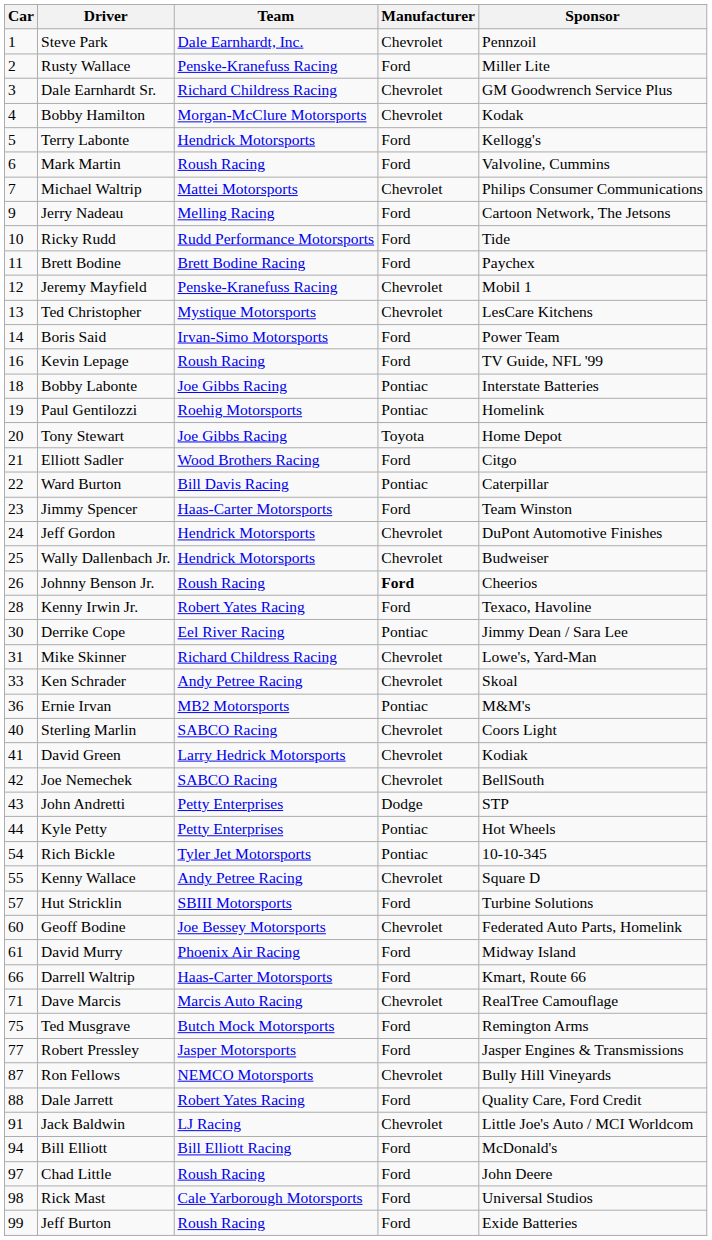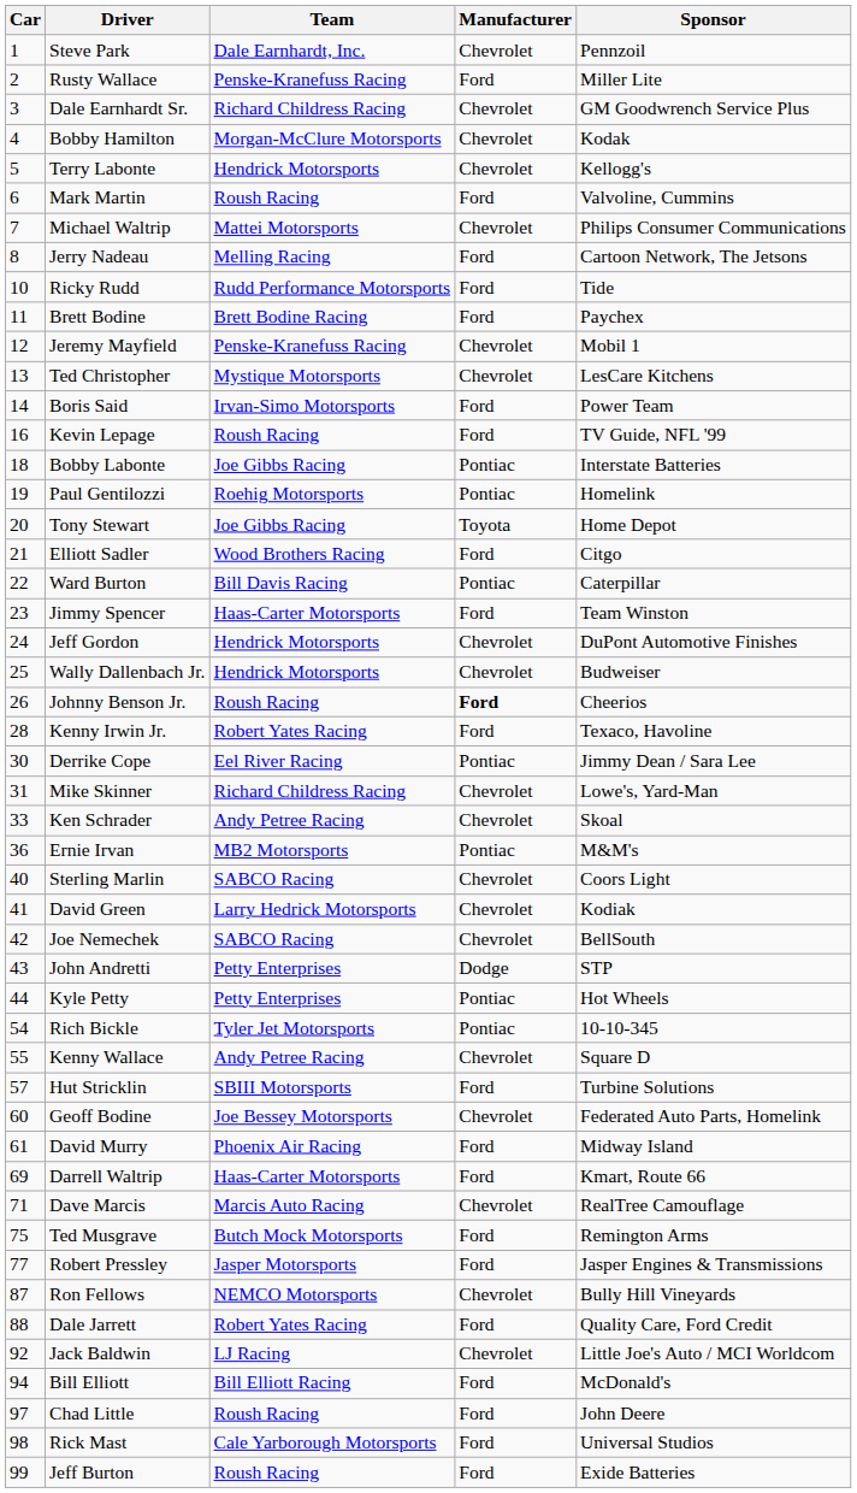Terry Labonte | Manufacturer: Ford -> Chevrolet
Jerry Nadeau | Car: 9 -> 8
Darrell Waltrip | Car: 66 -> 69
Jack Baldwin | Car: 91 -> 92
